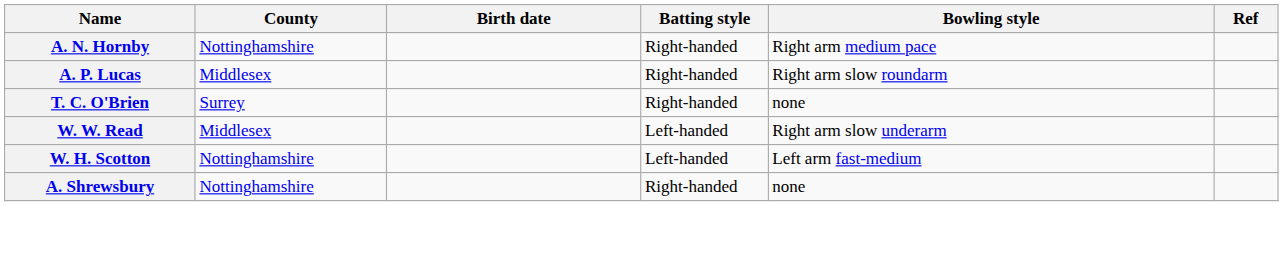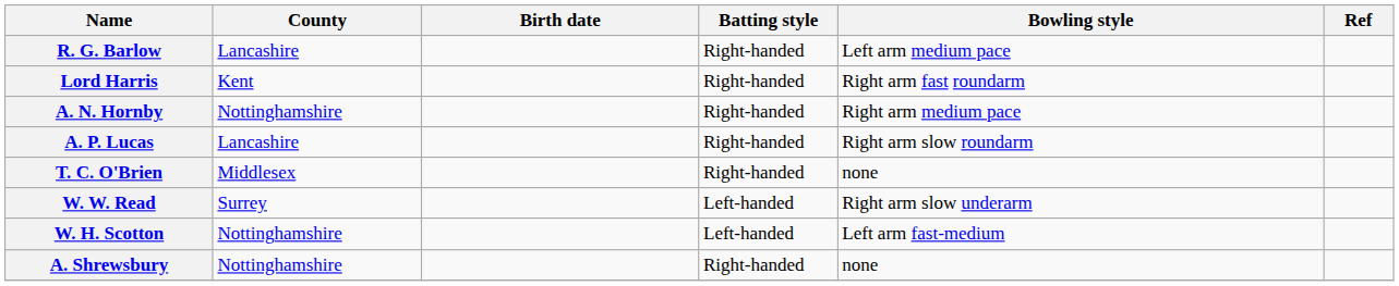+ row: R. G. Barlow | Lancashire | Right-handed | Left arm medium pace
+ row: Lord Harris | Kent | Right-handed | Right arm fast roundarm
A. P. Lucas | County: Middlesex -> Lancashire
T. C. O'Brien | County: Surrey -> Middlesex
W. W. Read | County: Middlesex -> Surrey
